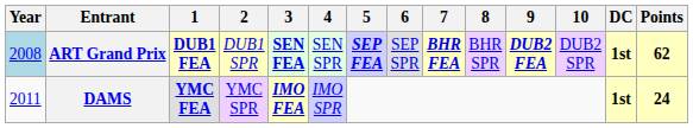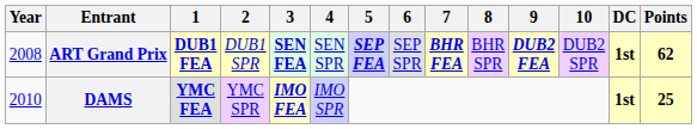ART Grand Prix | Year: lightblue background -> no background
DAMS | Year: 2011 -> 2010
DAMS | Points: 24 -> 25
